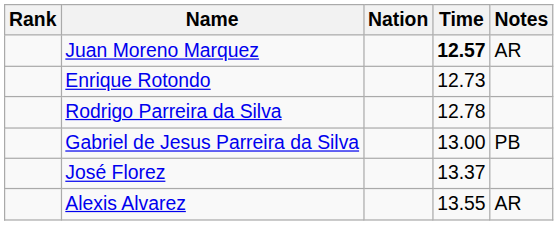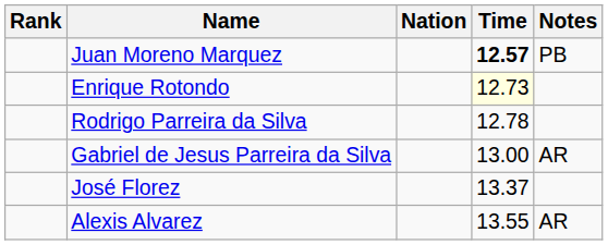Juan Moreno Marquez | Notes: AR -> PB
Enrique Rotondo | Time: no background -> lightyellow background
Gabriel de Jesus Parreira da Silva | Notes: PB -> AR
